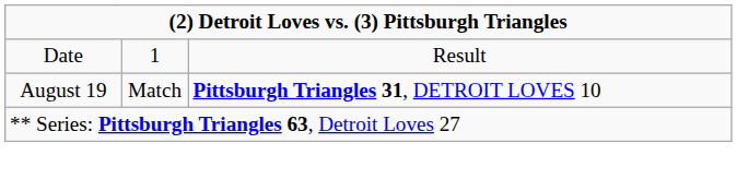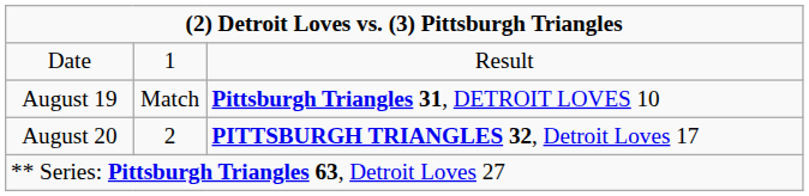+ row: August 20 | 2 | PITTSBURGH TRIANGLES 32, Detroit Loves 17
